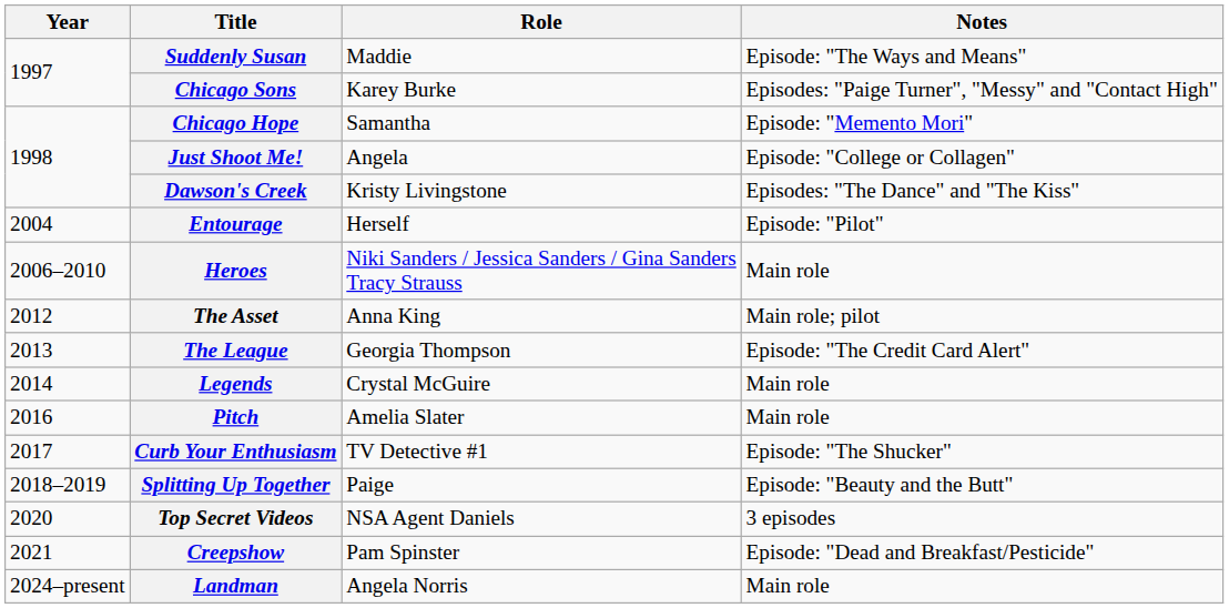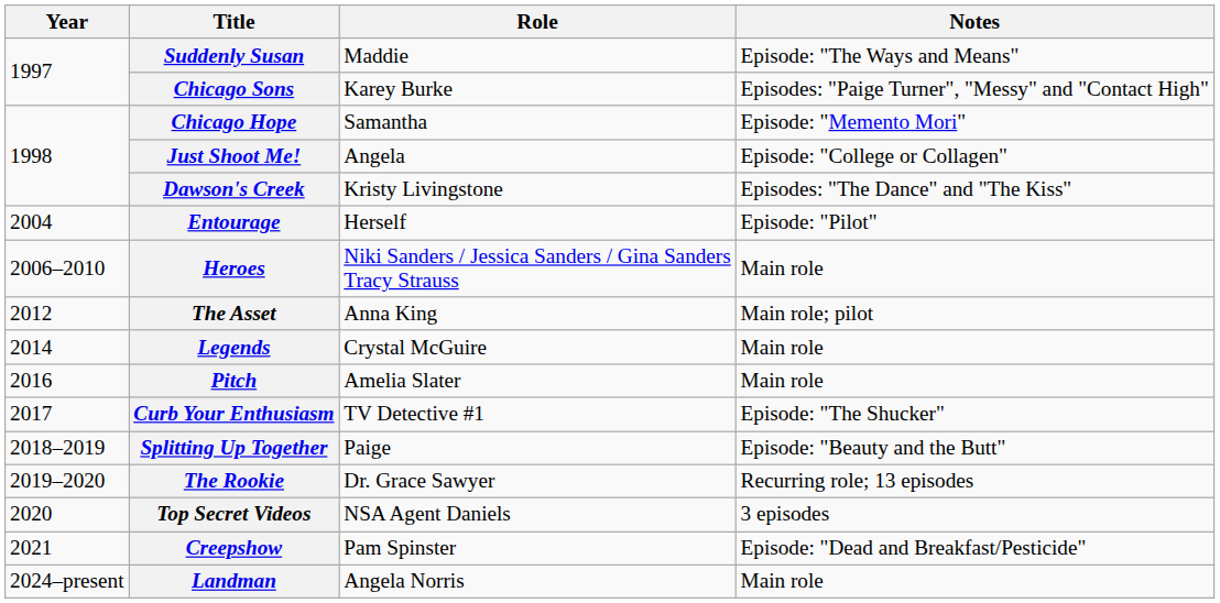- row: 2013 | The League | Georgia Thompson | Episode: "The Credit Card Alert"
+ row: 2019–2020 | The Rookie | Dr. Grace Sawyer | Recurring role; 13 episodes
